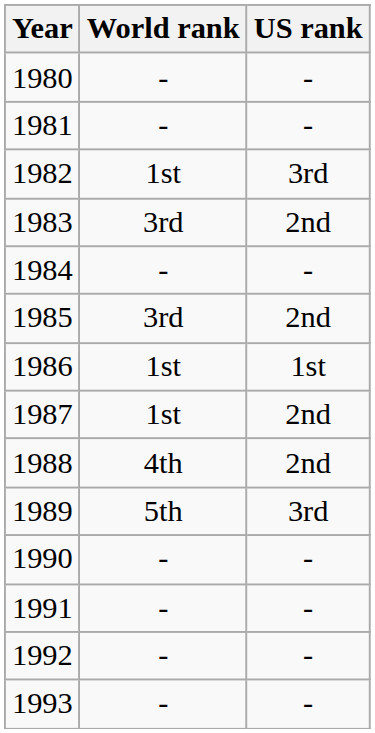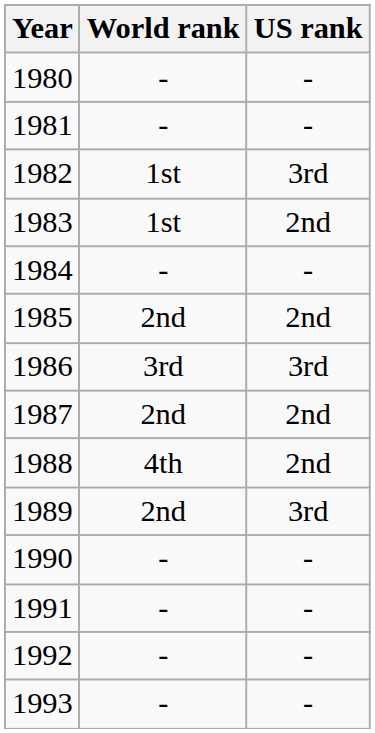1983 | World rank: 3rd -> 1st
1985 | World rank: 3rd -> 2nd
1986 | World rank: 1st -> 3rd
1986 | US rank: 1st -> 3rd
1987 | World rank: 1st -> 2nd
1989 | World rank: 5th -> 2nd
